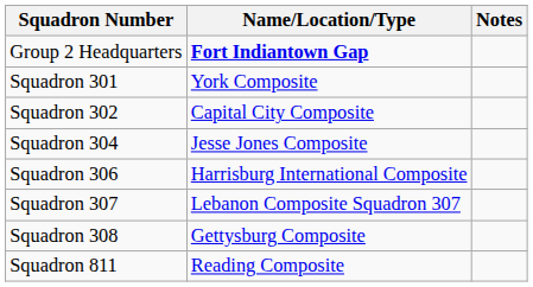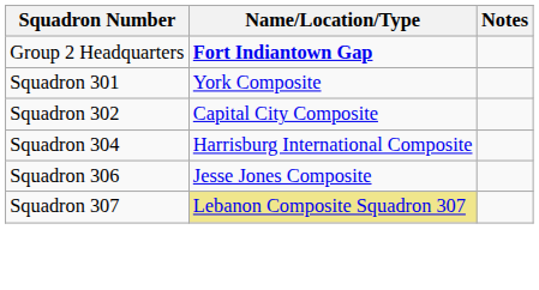Squadron 304 | Name/Location/Type: Jesse Jones Composite -> Harrisburg International Composite
Squadron 306 | Name/Location/Type: Harrisburg International Composite -> Jesse Jones Composite
Squadron 307 | Name/Location/Type: no background -> khaki background
- row: Squadron 308 | Gettysburg Composite
- row: Squadron 811 | Reading Composite
